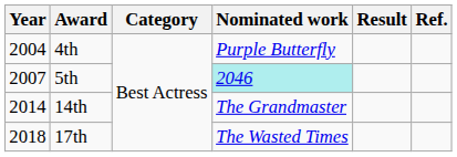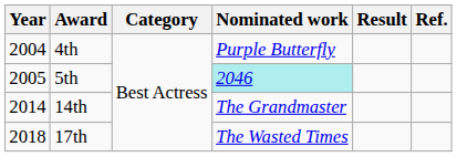5th | Year: 2007 -> 2005
